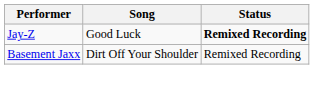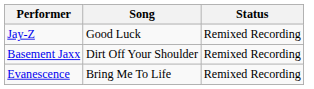Jay-Z | Status: bold -> normal
+ row: Evanescence | Bring Me To Life | Remixed Recording
